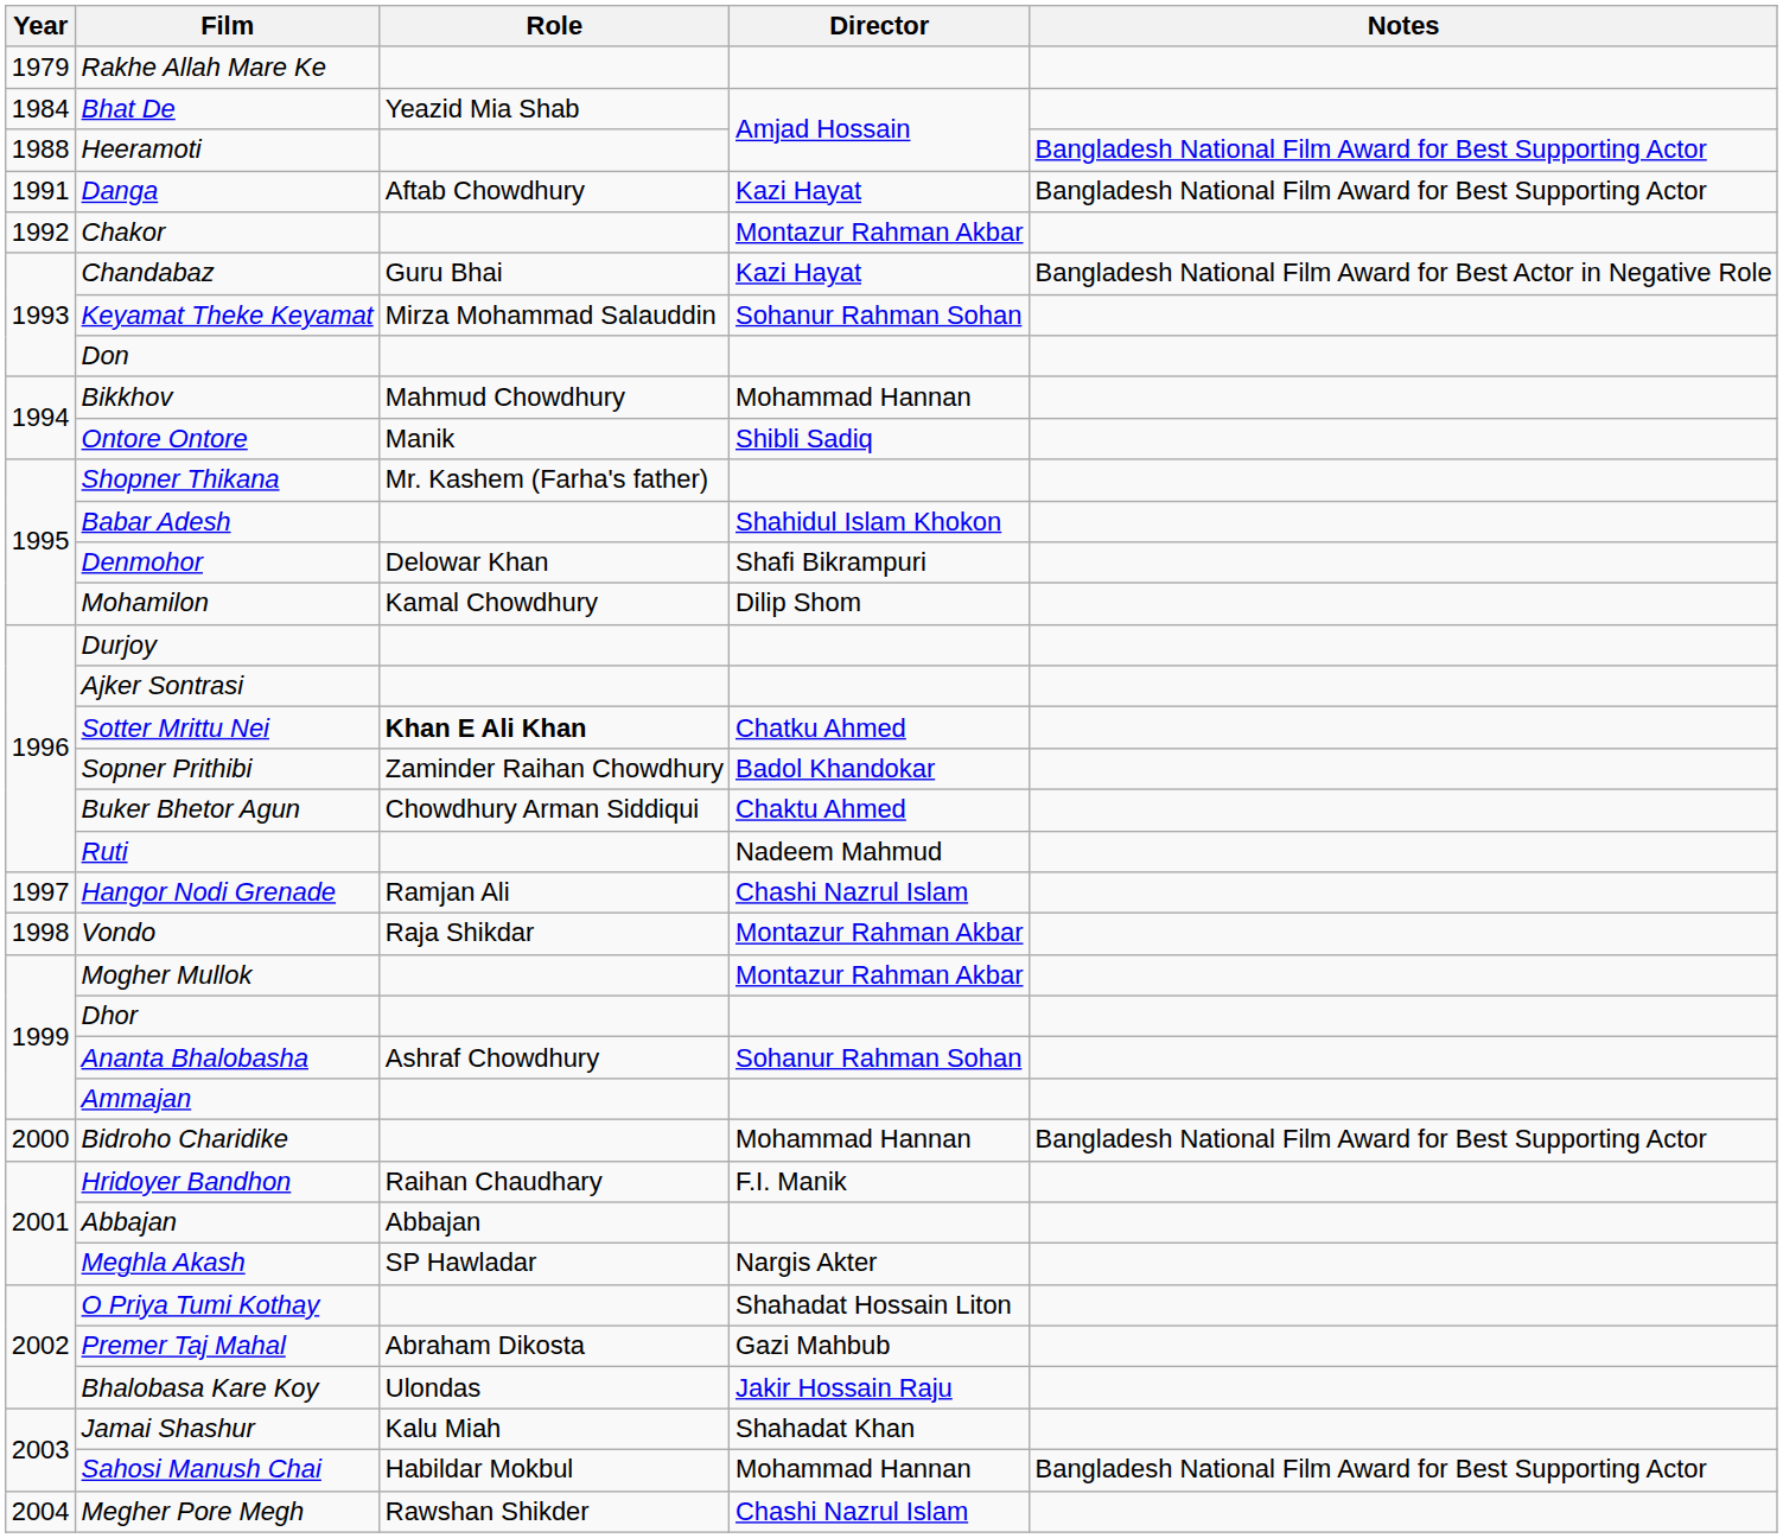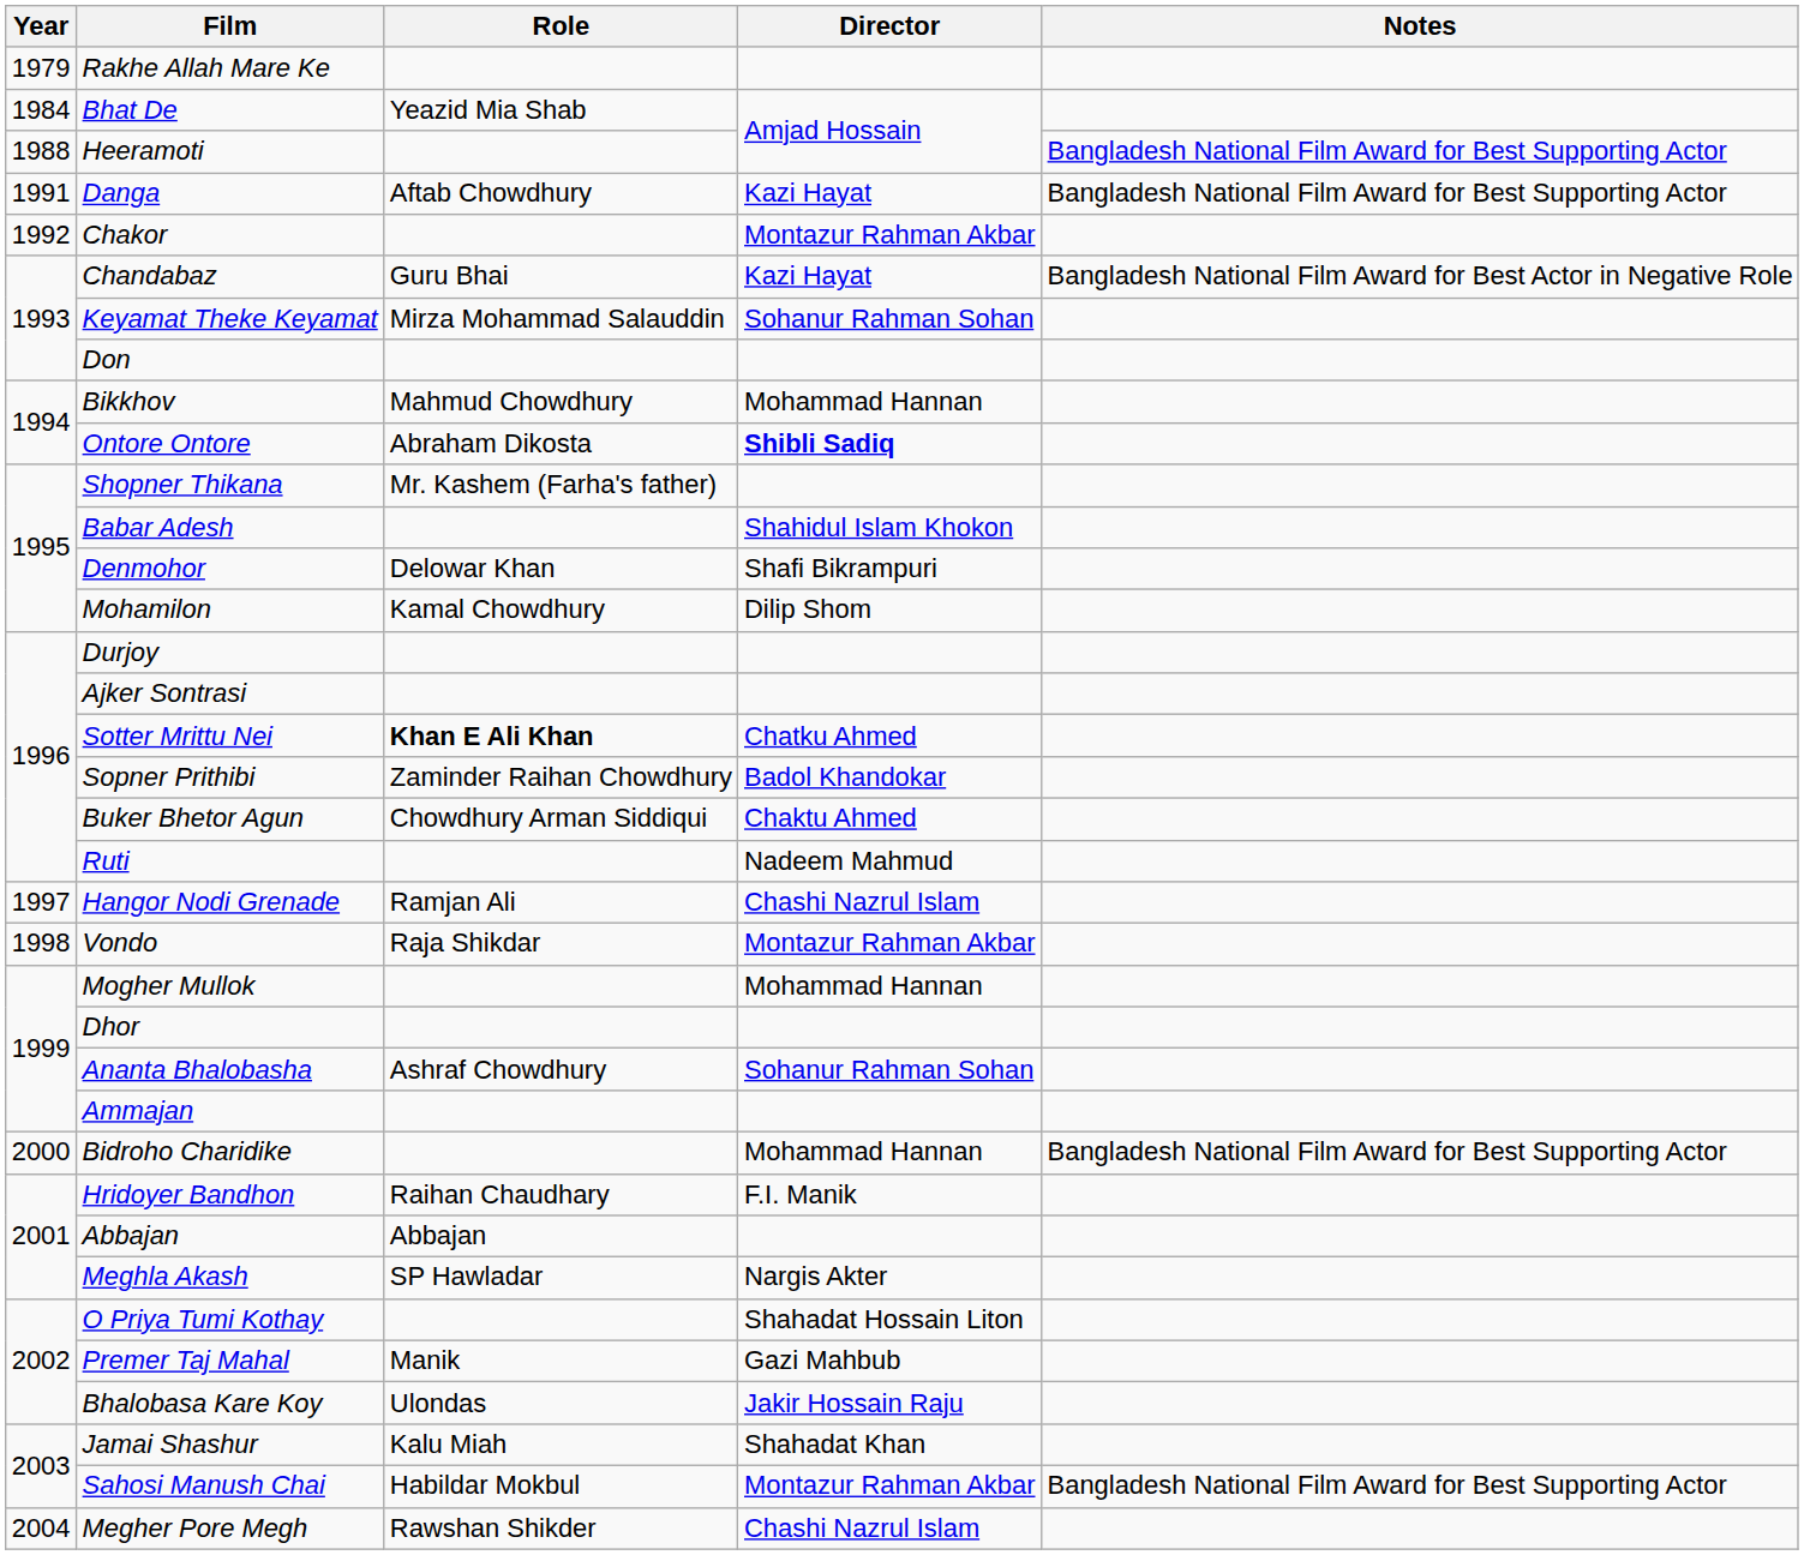Ontore Ontore | Role: Manik -> Abraham Dikosta
Ontore Ontore | Director: normal -> bold
Mogher Mullok | Director: Montazur Rahman Akbar -> Mohammad Hannan
Premer Taj Mahal | Role: Abraham Dikosta -> Manik
Sahosi Manush Chai | Director: Mohammad Hannan -> Montazur Rahman Akbar
